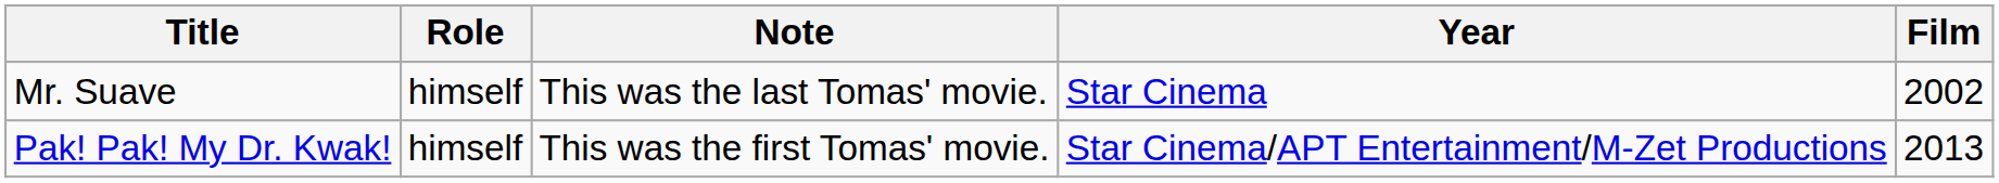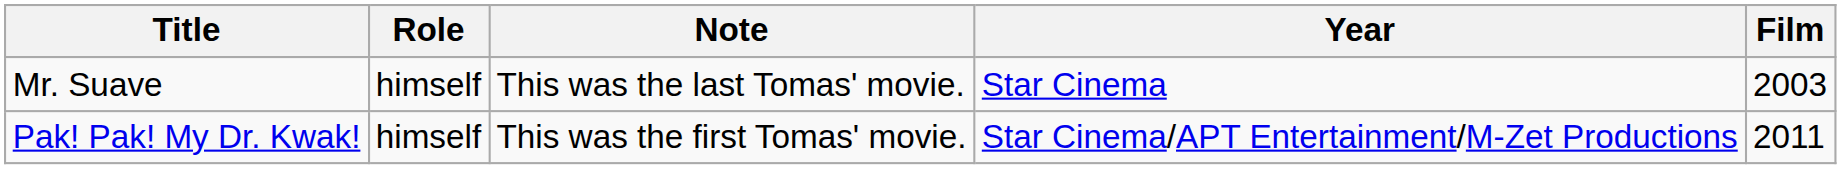Mr. Suave | Film: 2002 -> 2003
Pak! Pak! My Dr. Kwak! | Film: 2013 -> 2011
